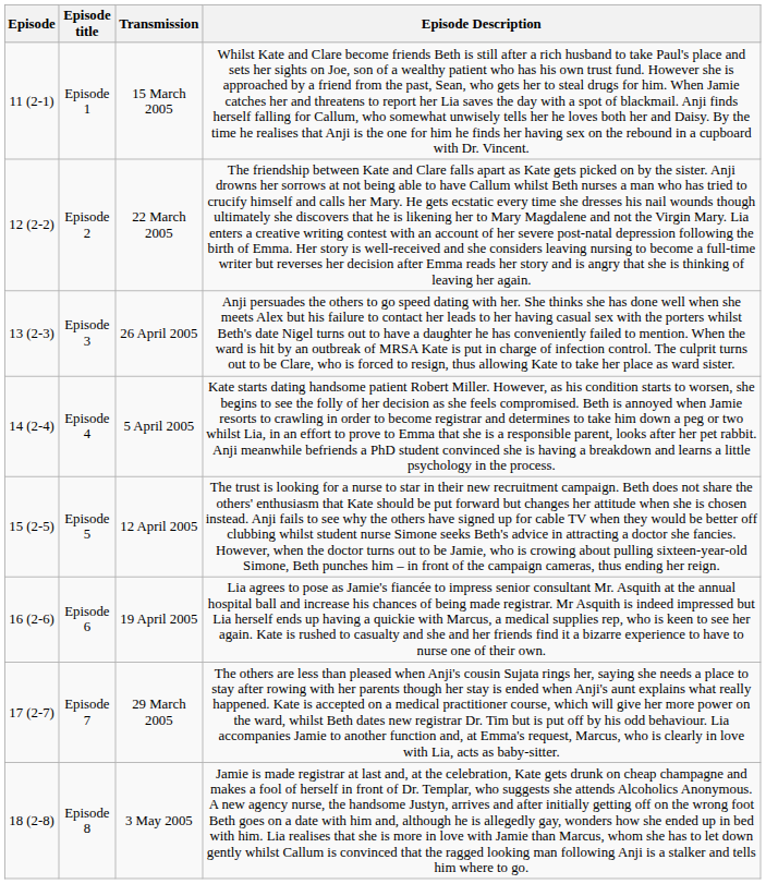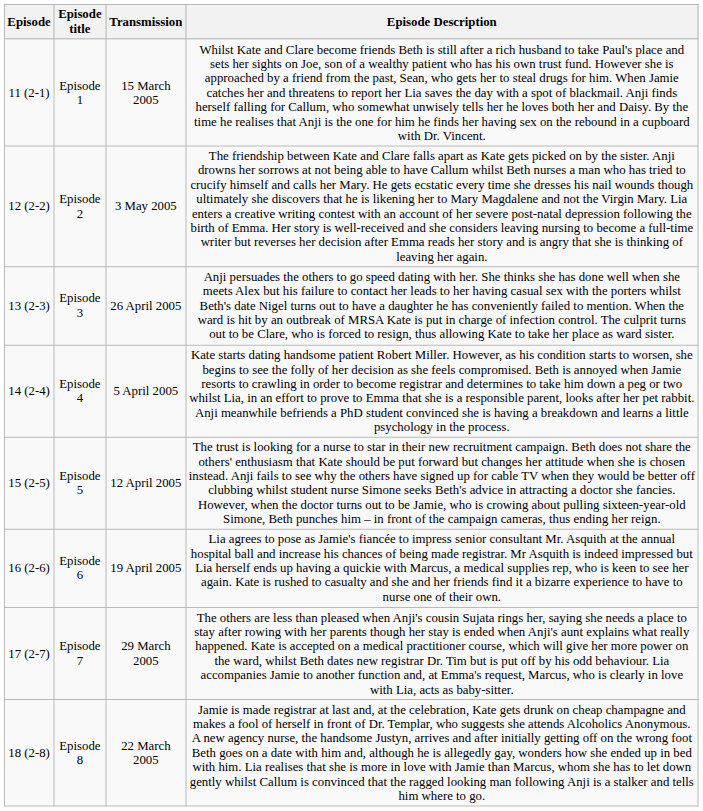Episode 2 | Transmission: 22 March 2005 -> 3 May 2005
Episode 8 | Transmission: 3 May 2005 -> 22 March 2005
